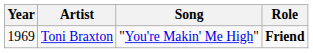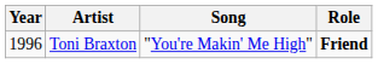Toni Braxton | Year: 1969 -> 1996
